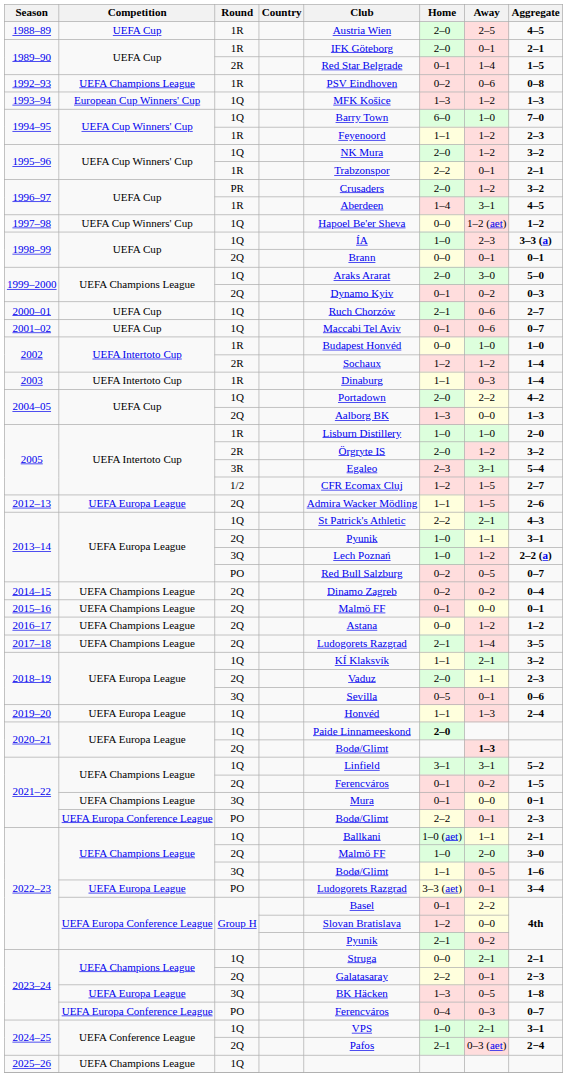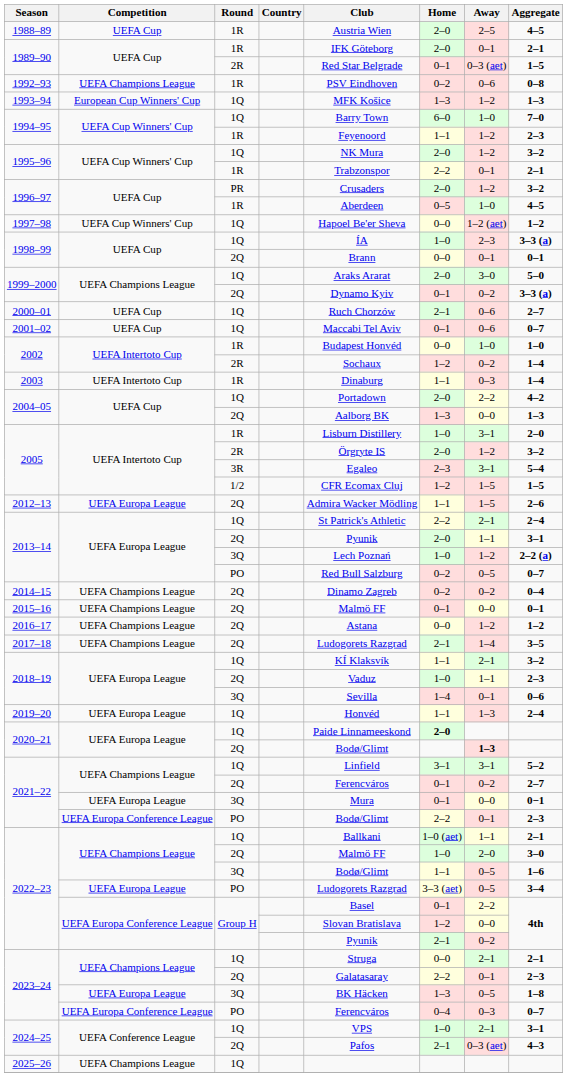1989–90 / 2R | Away: 1–4 -> 0–3 (aet)
1996–97 / 1R | Home: 1–4 -> 0–5
1996–97 / 1R | Away: 3–1 -> 1–0
1999–2000 / 2Q | Aggregate: 0–3 -> 3–3 (a)
2002 / 2R | Away: 1–2 -> 0–2
2005 / 1R | Away: 1–0 -> 3–1
2005 / 1/2 | Aggregate: 2–7 -> 1–5
2013–14 / 1Q | Aggregate: 4–3 -> 2−4
2013–14 / 2Q | Home: 1–0 -> 2–0
2018–19 / 2Q | Home: 2–0 -> 1–0
2018–19 / 3Q | Home: 0–5 -> 1–4
2021–22 / 2Q | Aggregate: 1–5 -> 2–7
2021–22 / 3Q | Competition: UEFA Champions League -> UEFA Europa League
2022–23 / PO | Away: 0–1 -> 0–5
2024–25 / 2Q | Aggregate: 2−4 -> 4–3
